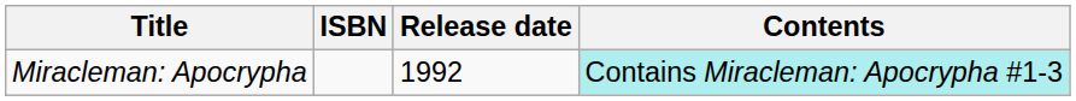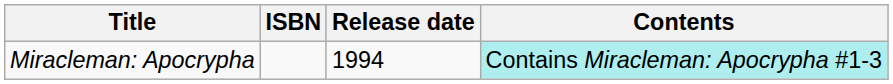Miracleman: Apocrypha | Release date: 1992 -> 1994
